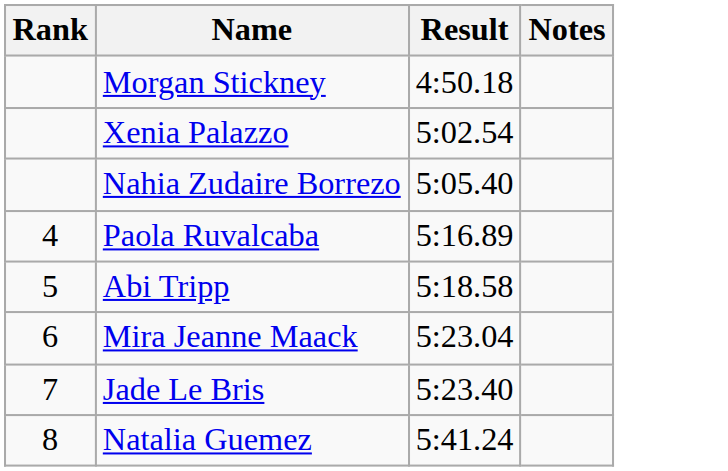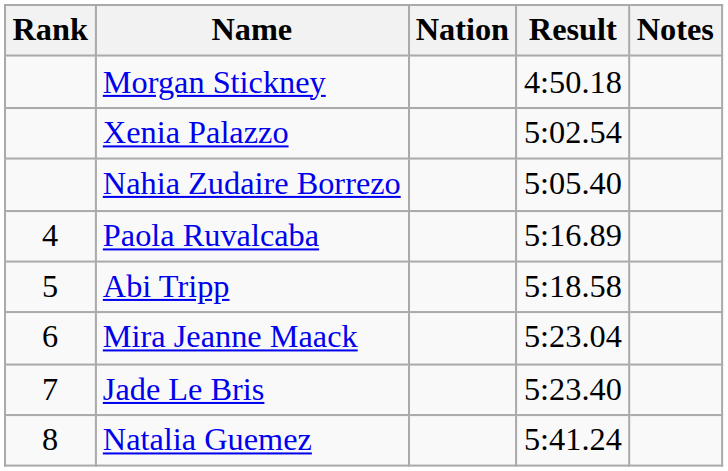+ column: Nation
